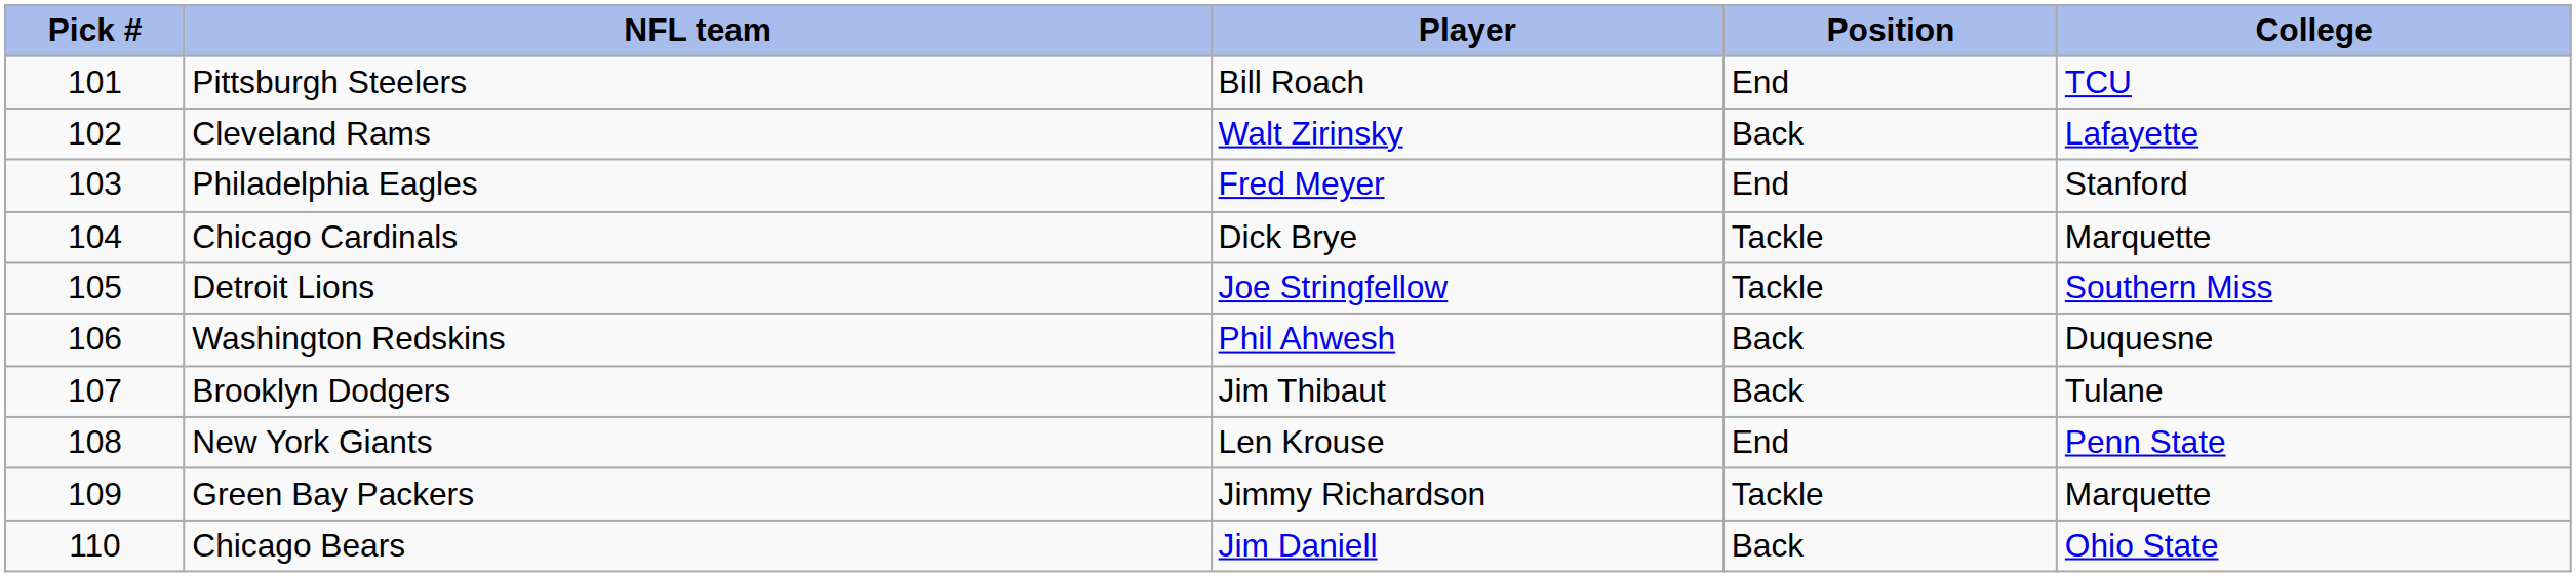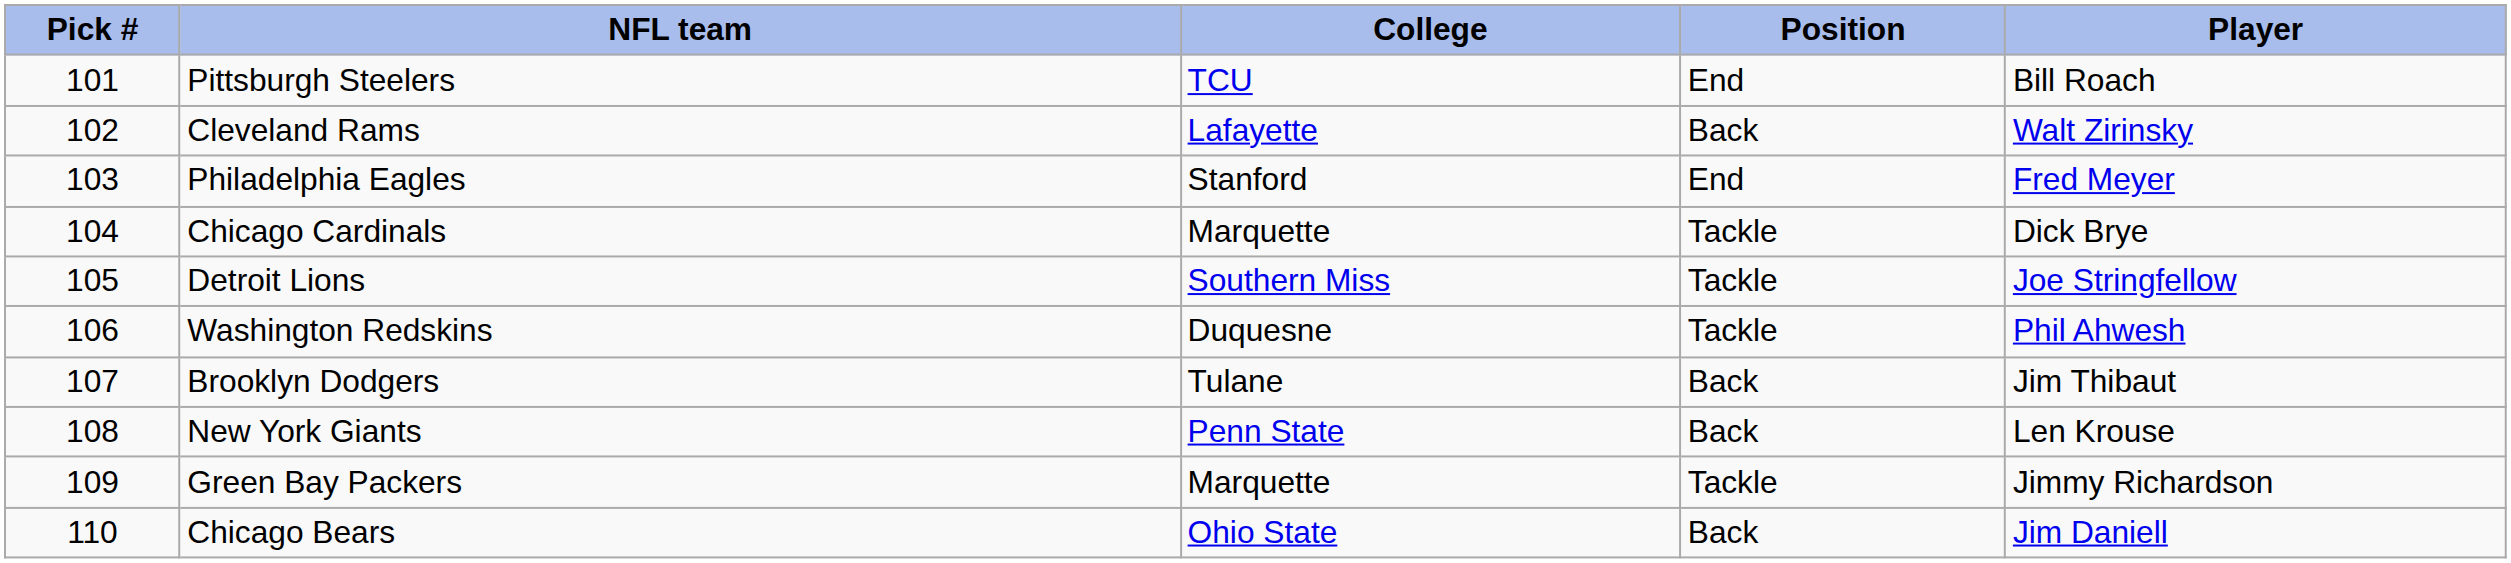columns swapped: Player <-> College
Washington Redskins | Position: Back -> Tackle
New York Giants | Position: End -> Back
